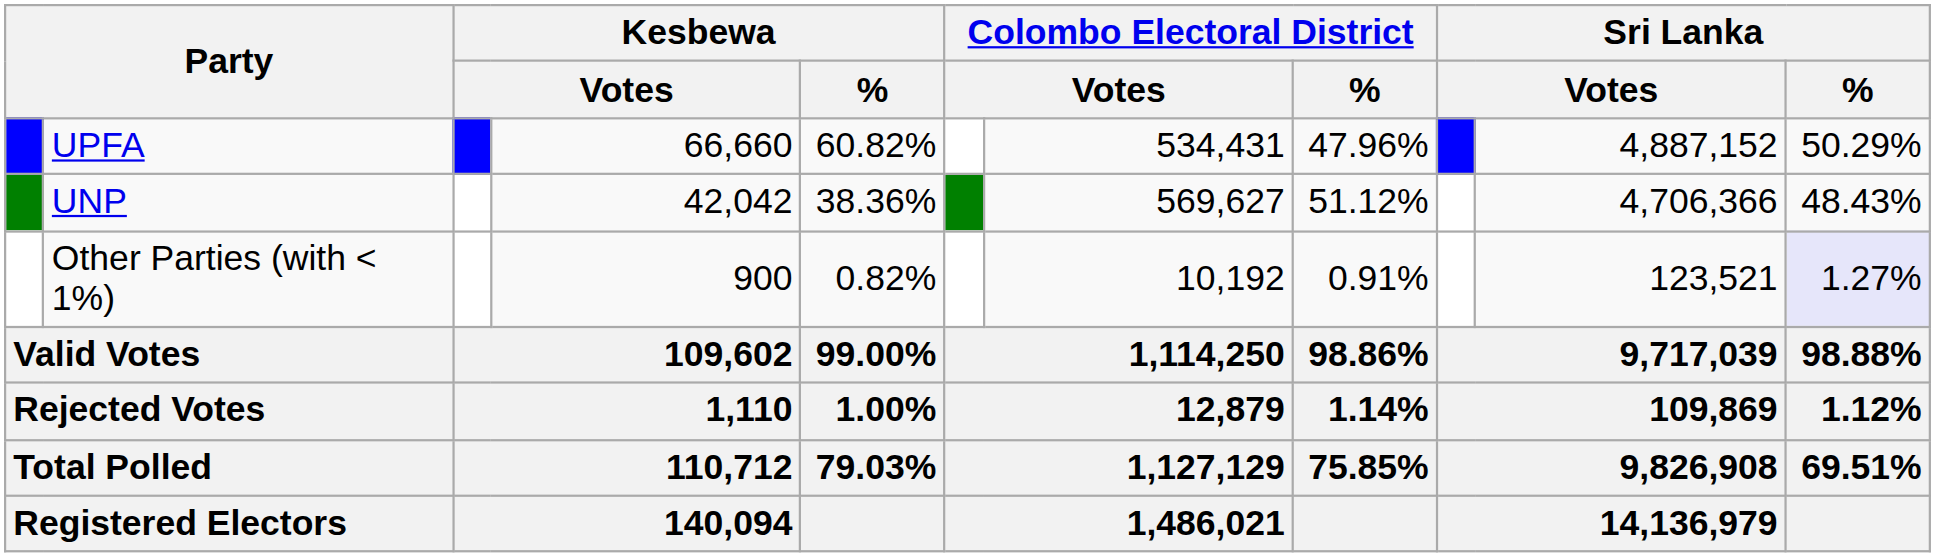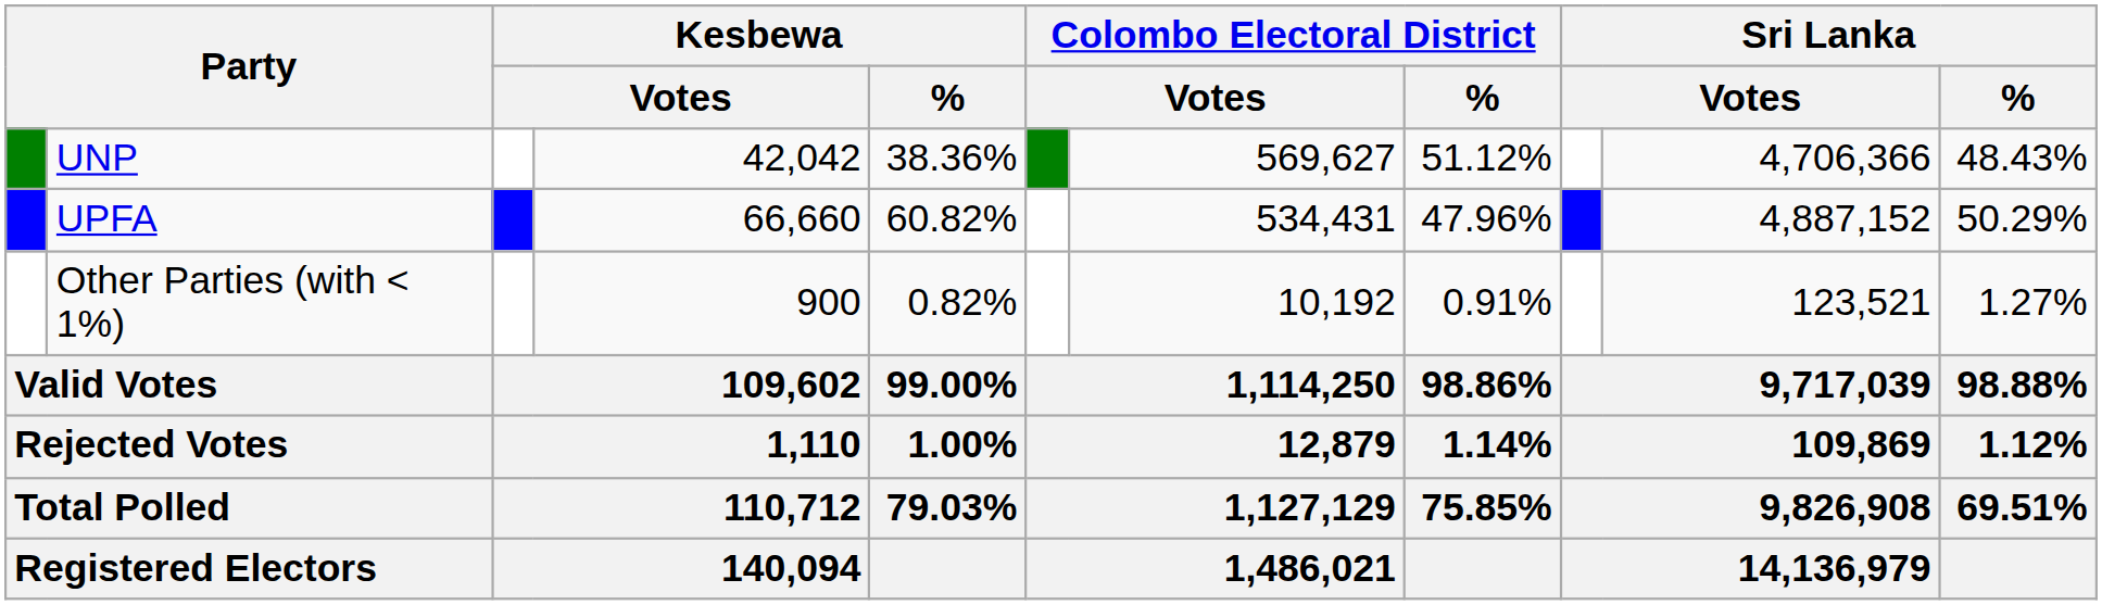rows swapped: UPFA <-> UNP
Other Parties (with < 1%) | Sri Lanka / %: lavender background -> no background
